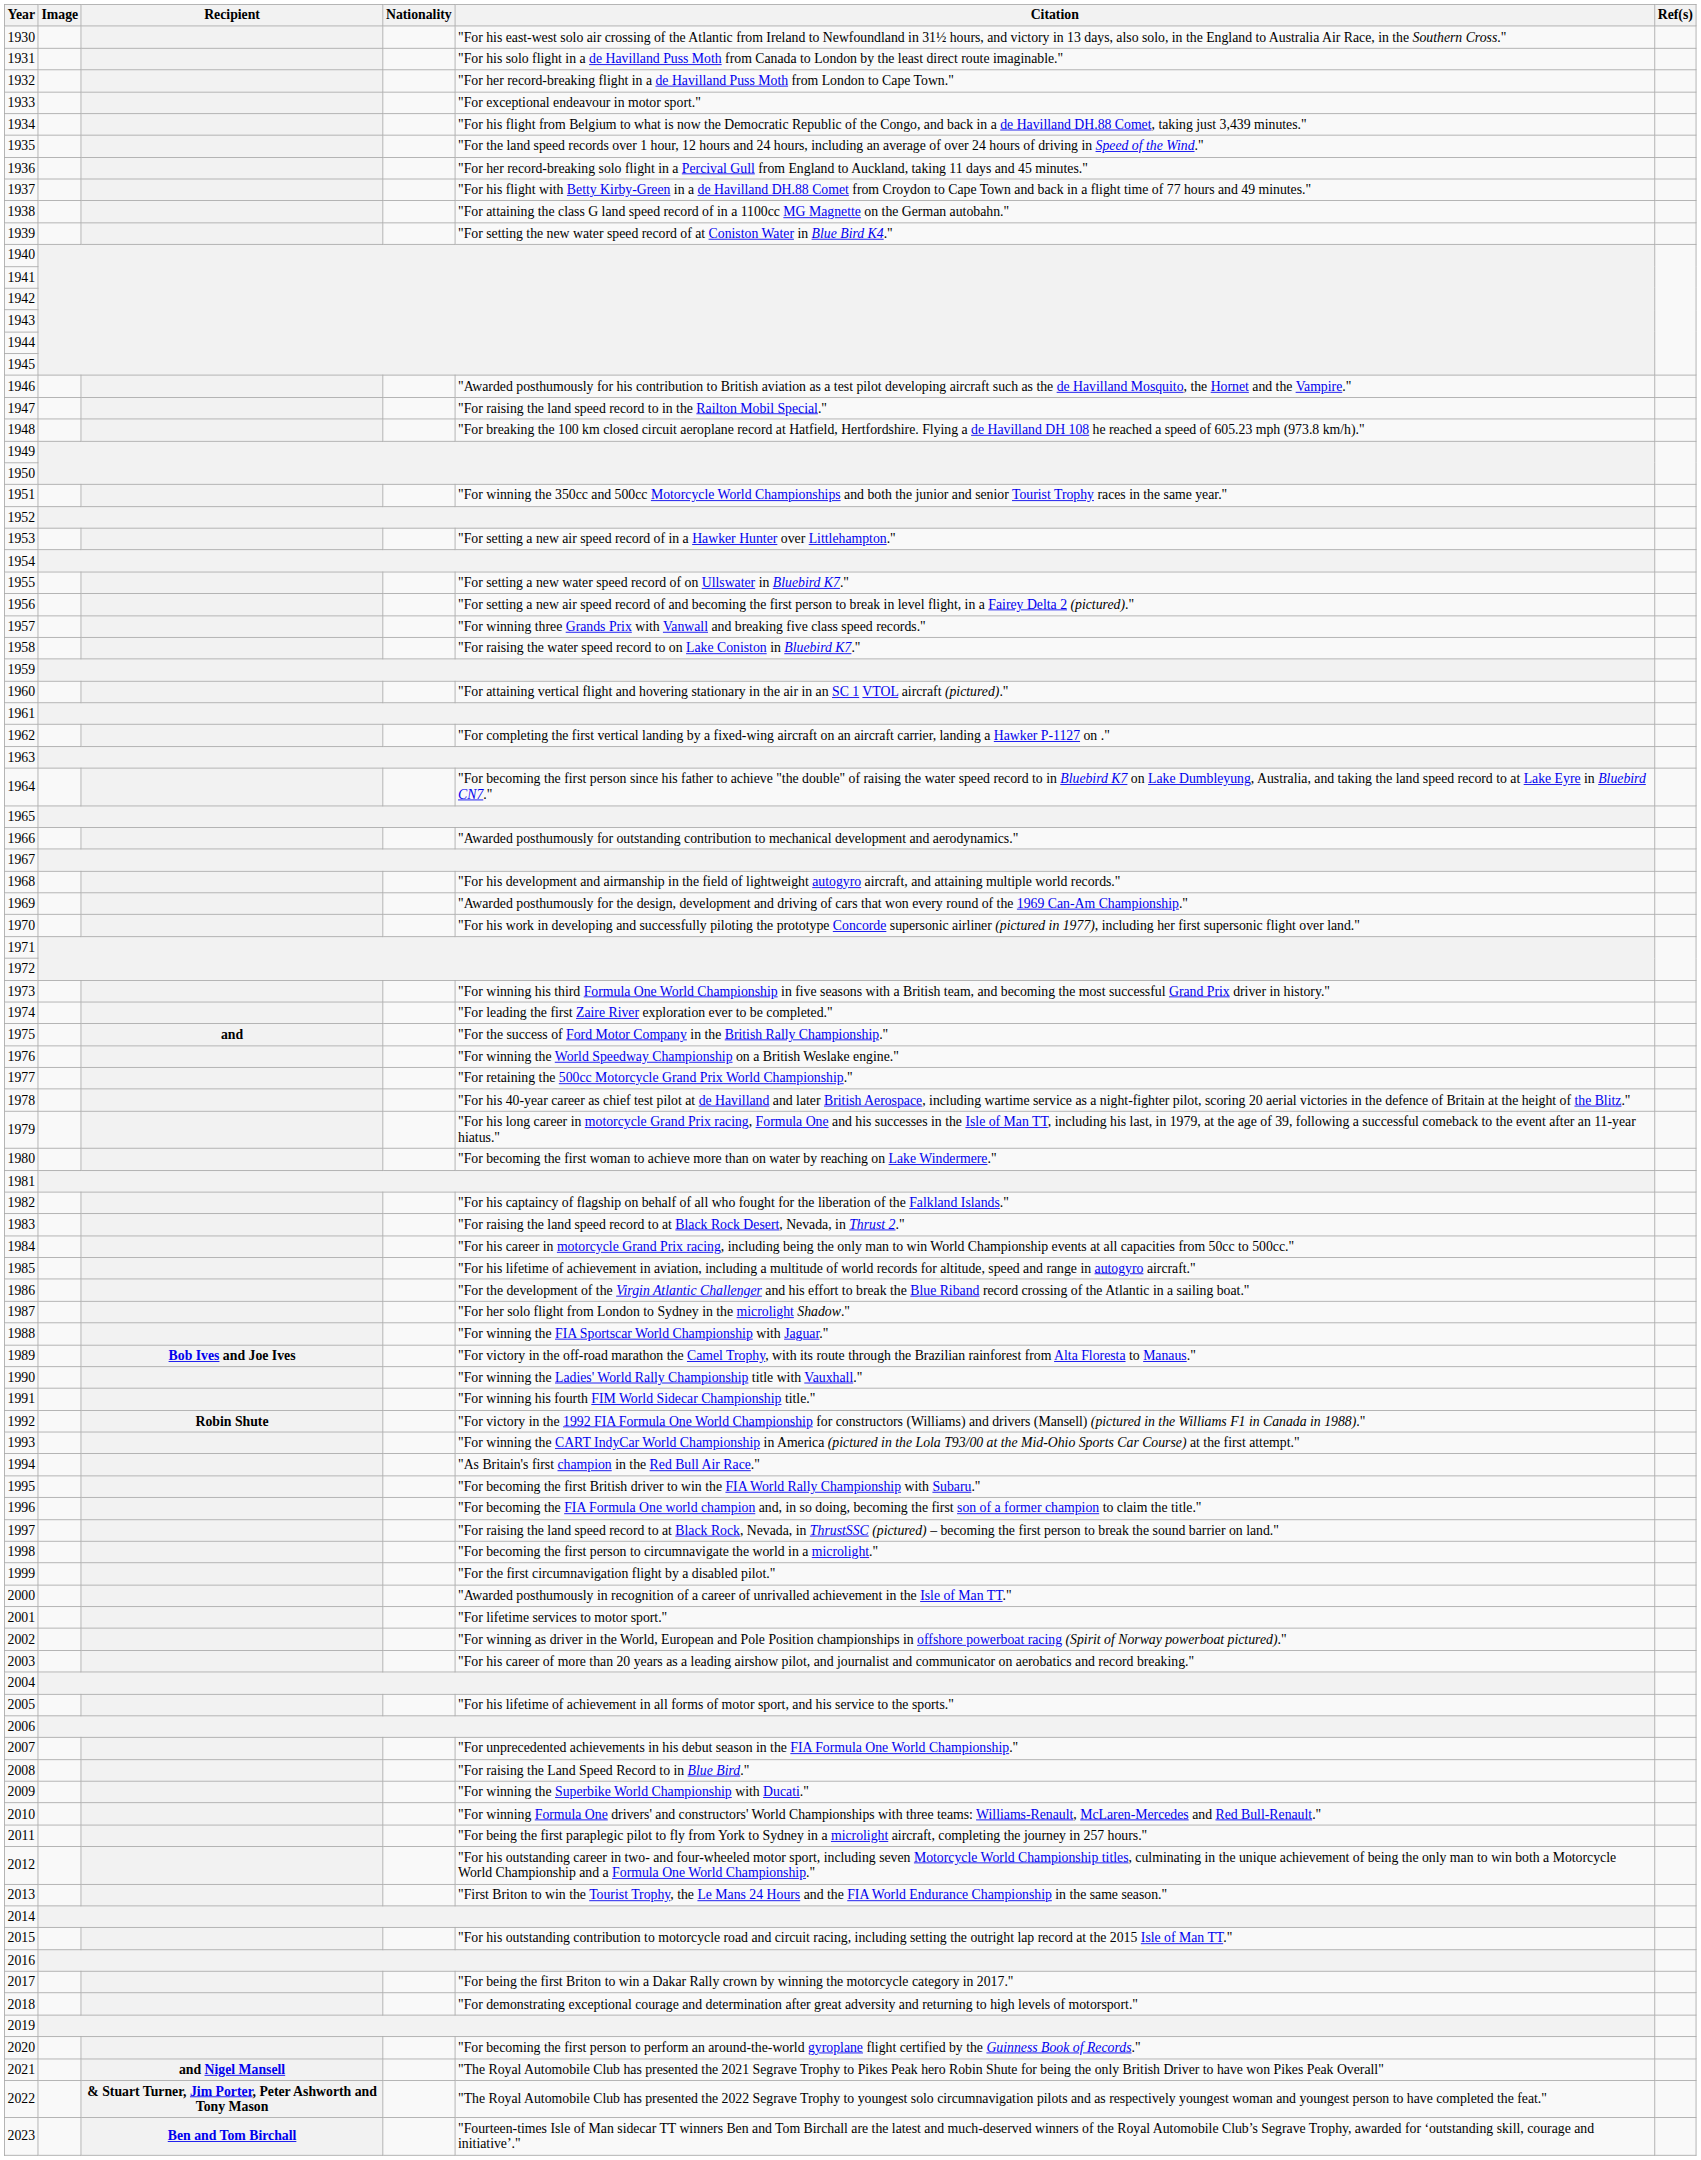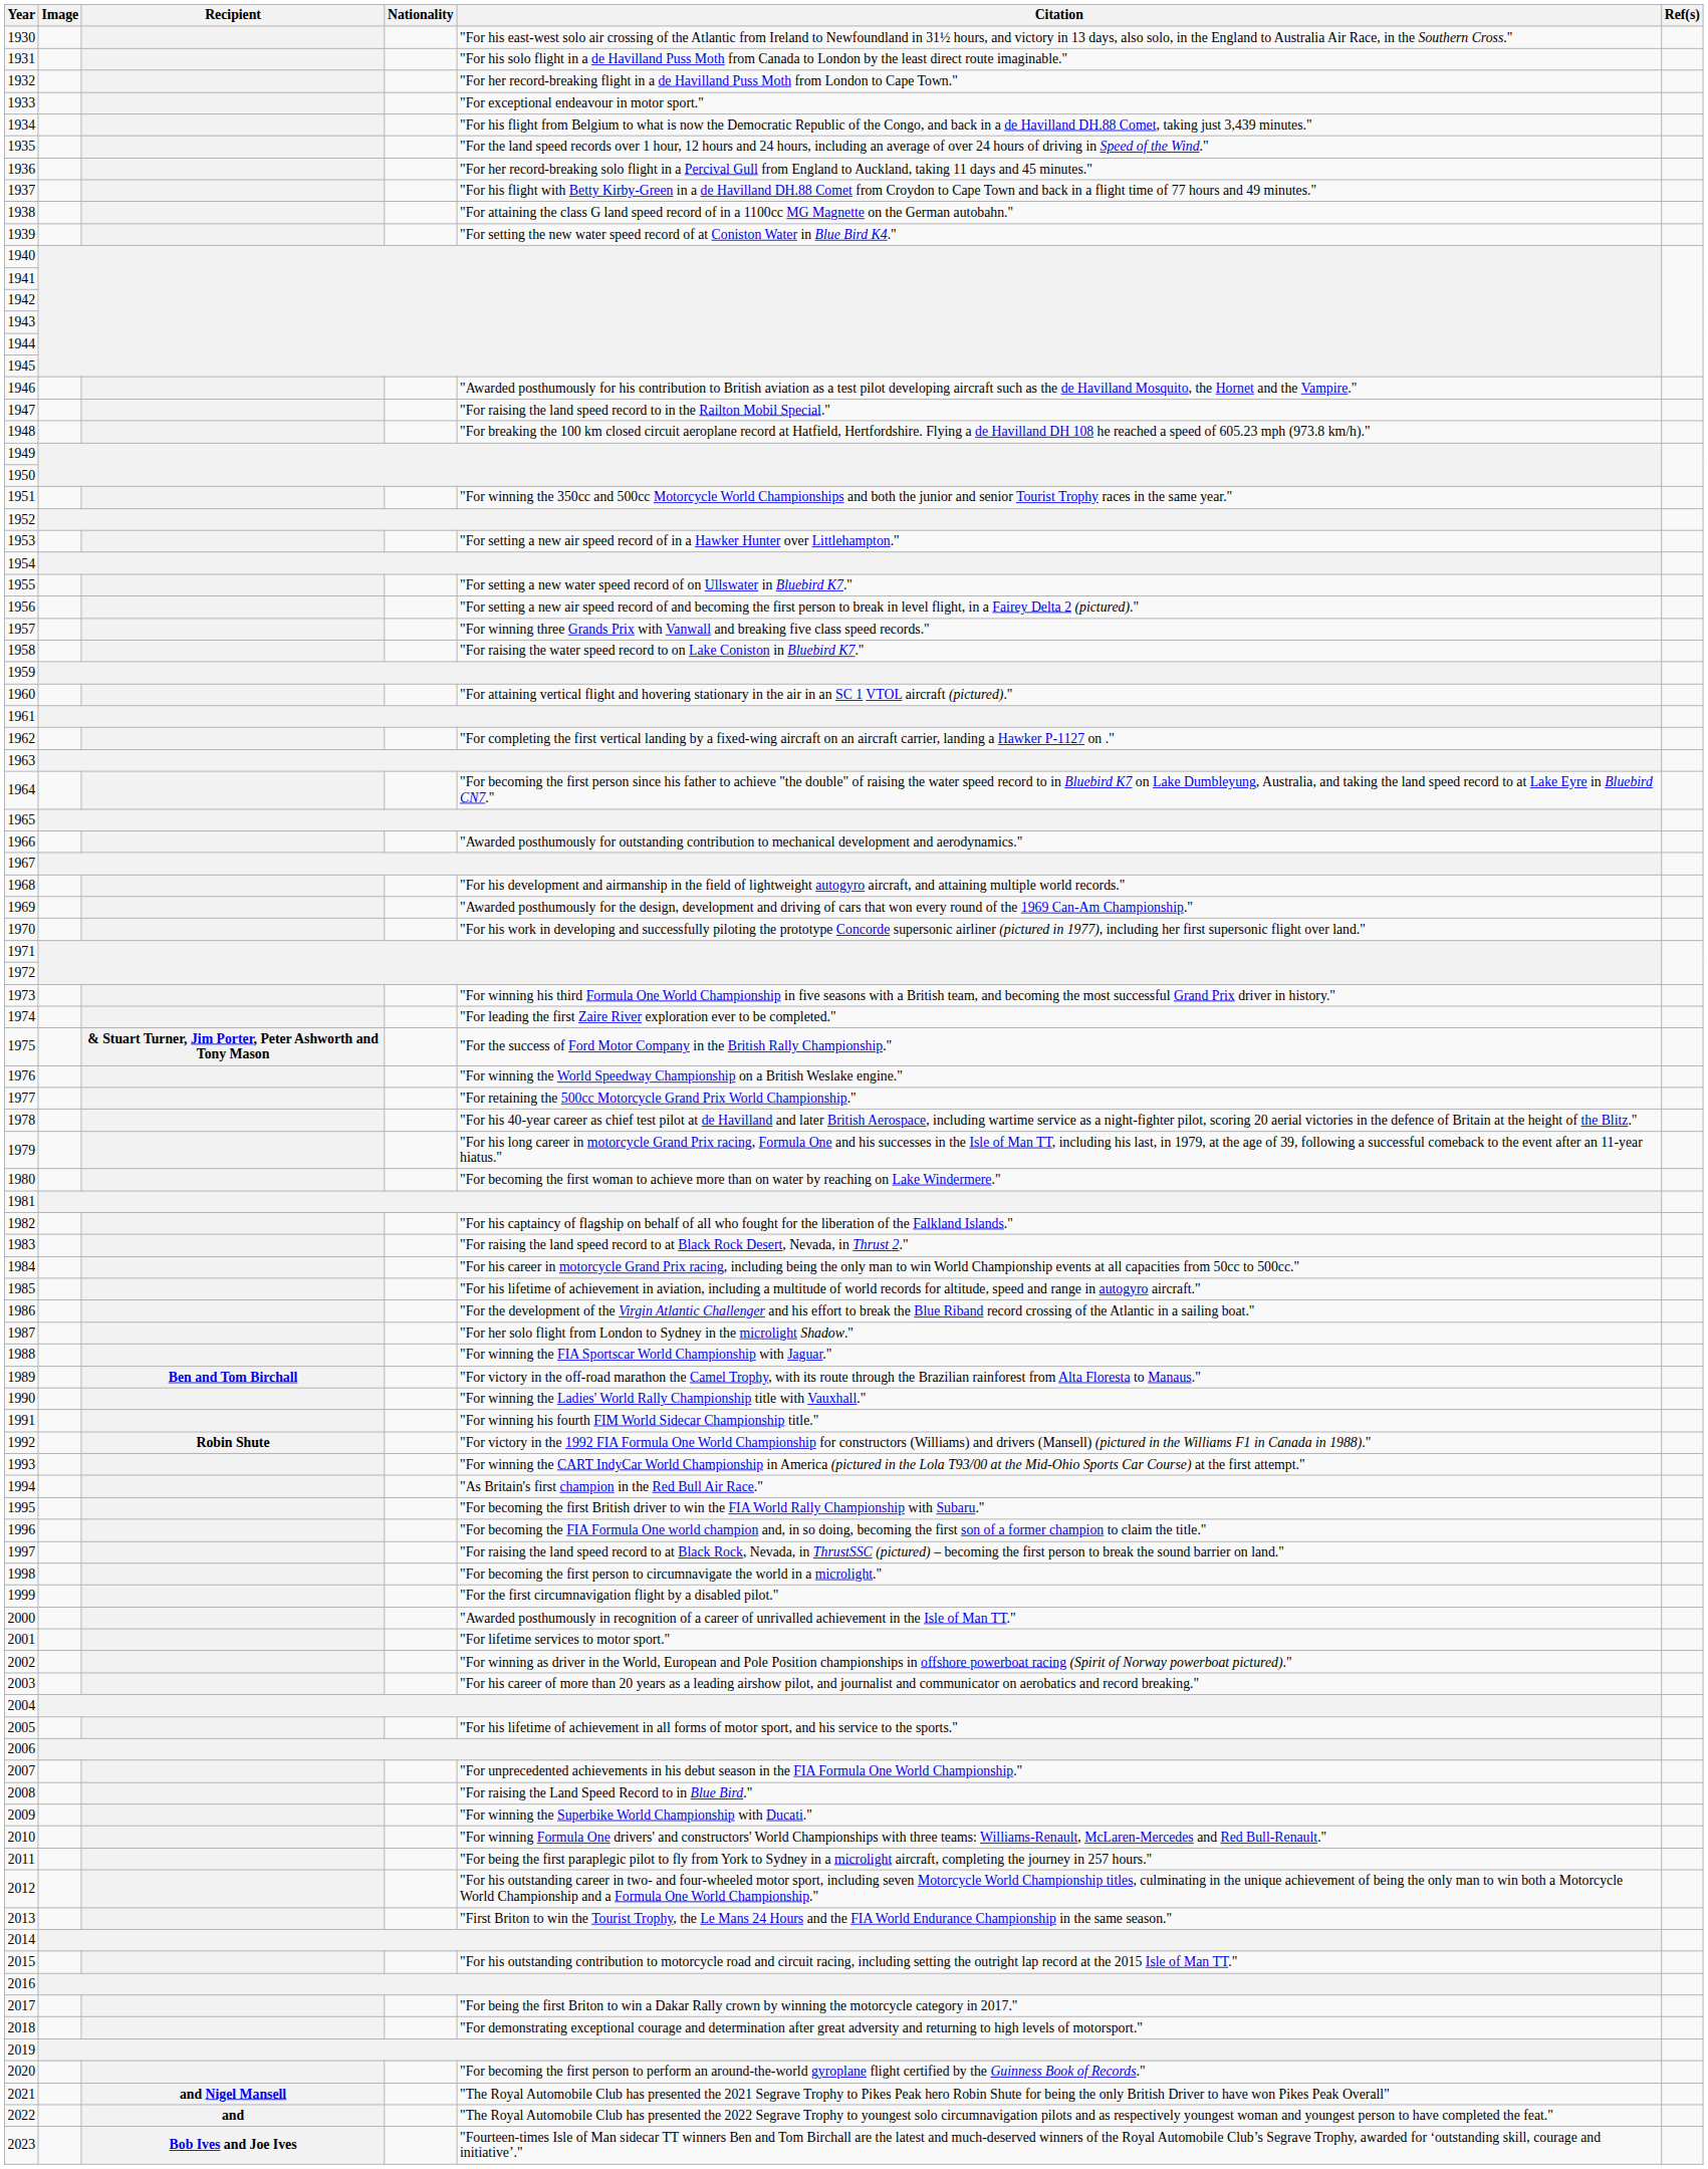1975 | Recipient: and -> & Stuart Turner, Jim Porter, Peter Ashworth and Tony Mason
1989 | Recipient: Bob Ives and Joe Ives -> Ben and Tom Birchall
2022 | Recipient: & Stuart Turner, Jim Porter, Peter Ashworth and Tony Mason -> and
2023 | Recipient: Ben and Tom Birchall -> Bob Ives and Joe Ives
